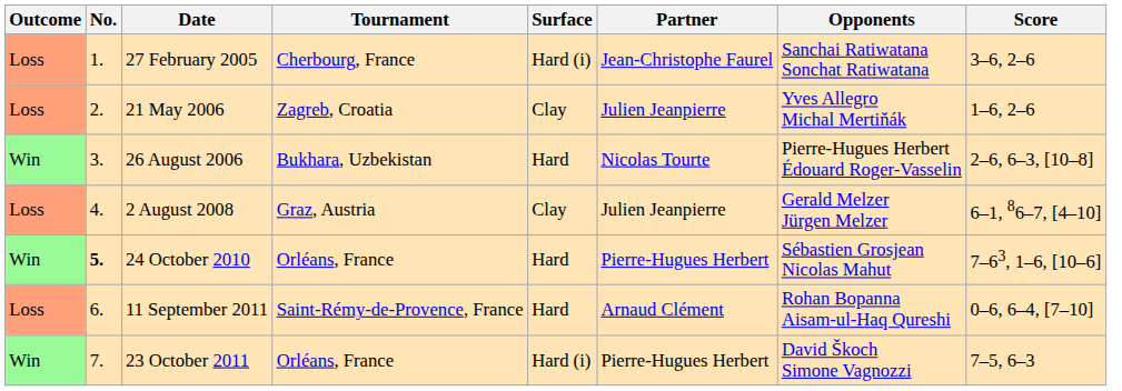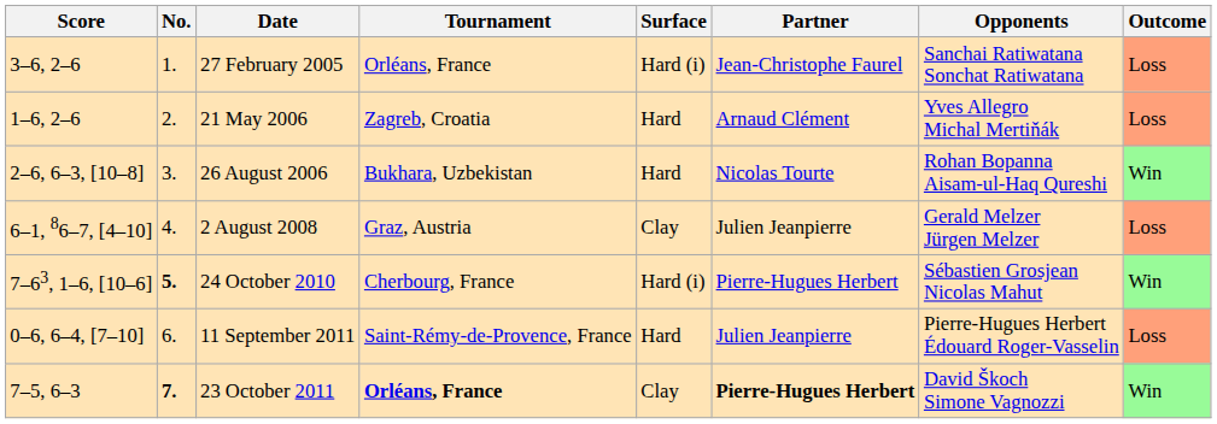columns swapped: Outcome <-> Score
27 February 2005 | Tournament: Cherbourg, France -> Orléans, France
21 May 2006 | Surface: Clay -> Hard
21 May 2006 | Partner: Julien Jeanpierre -> Arnaud Clément
26 August 2006 | Opponents: Pierre-Hugues Herbert Édouard Roger-Vasselin -> Rohan Bopanna Aisam-ul-Haq Qureshi
24 October 2010 | Tournament: Orléans, France -> Cherbourg, France
24 October 2010 | Surface: Hard -> Hard (i)
11 September 2011 | Partner: Arnaud Clément -> Julien Jeanpierre
11 September 2011 | Opponents: Rohan Bopanna Aisam-ul-Haq Qureshi -> Pierre-Hugues Herbert Édouard Roger-Vasselin
23 October 2011 | No.: normal -> bold
23 October 2011 | Tournament: normal -> bold
23 October 2011 | Surface: Hard (i) -> Clay
23 October 2011 | Partner: normal -> bold
